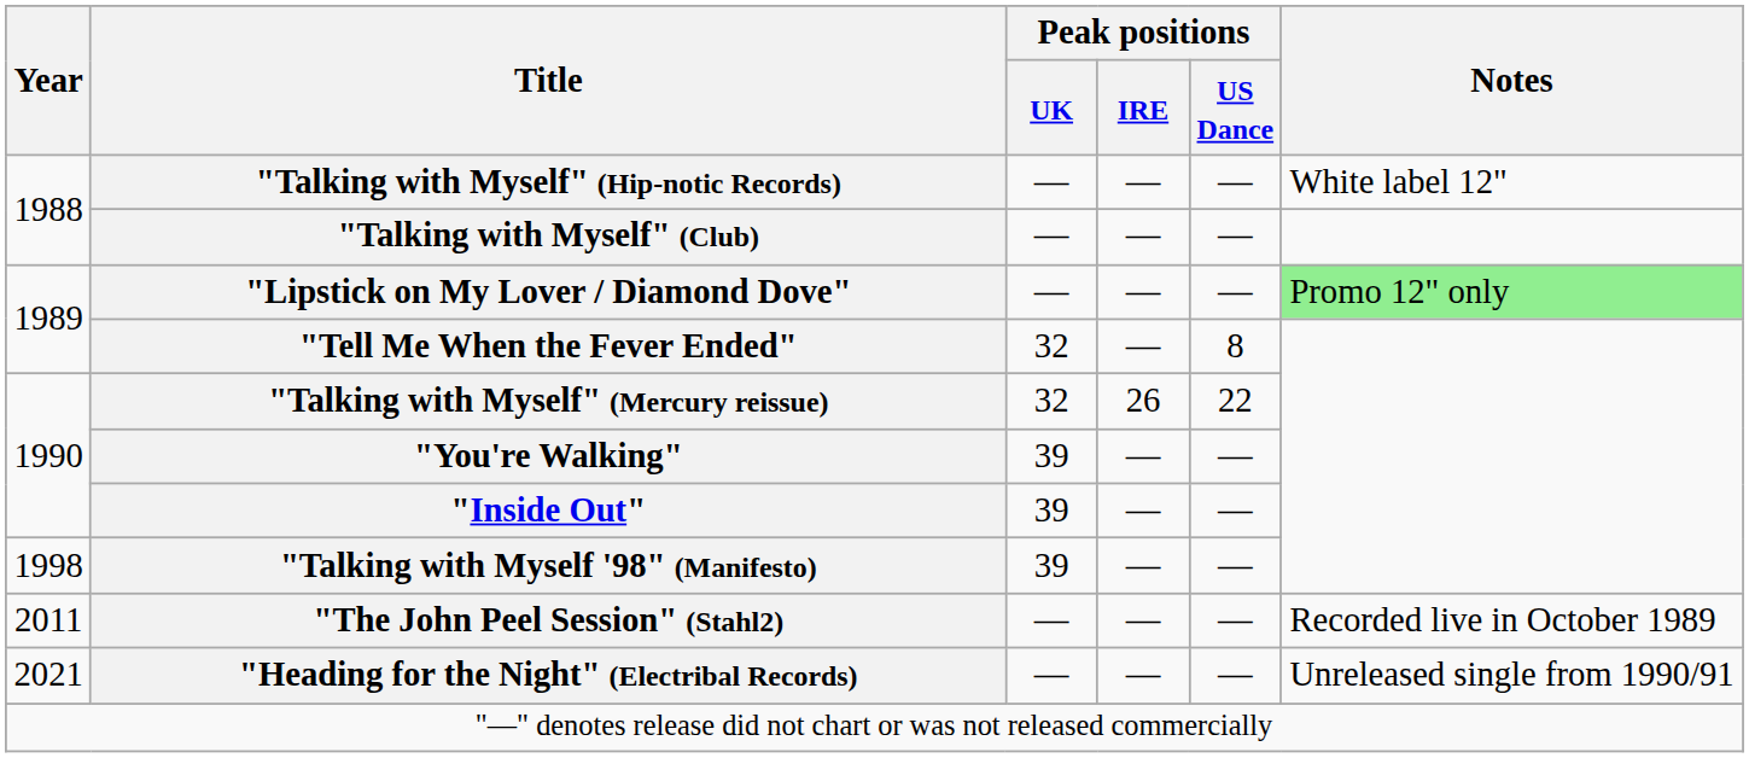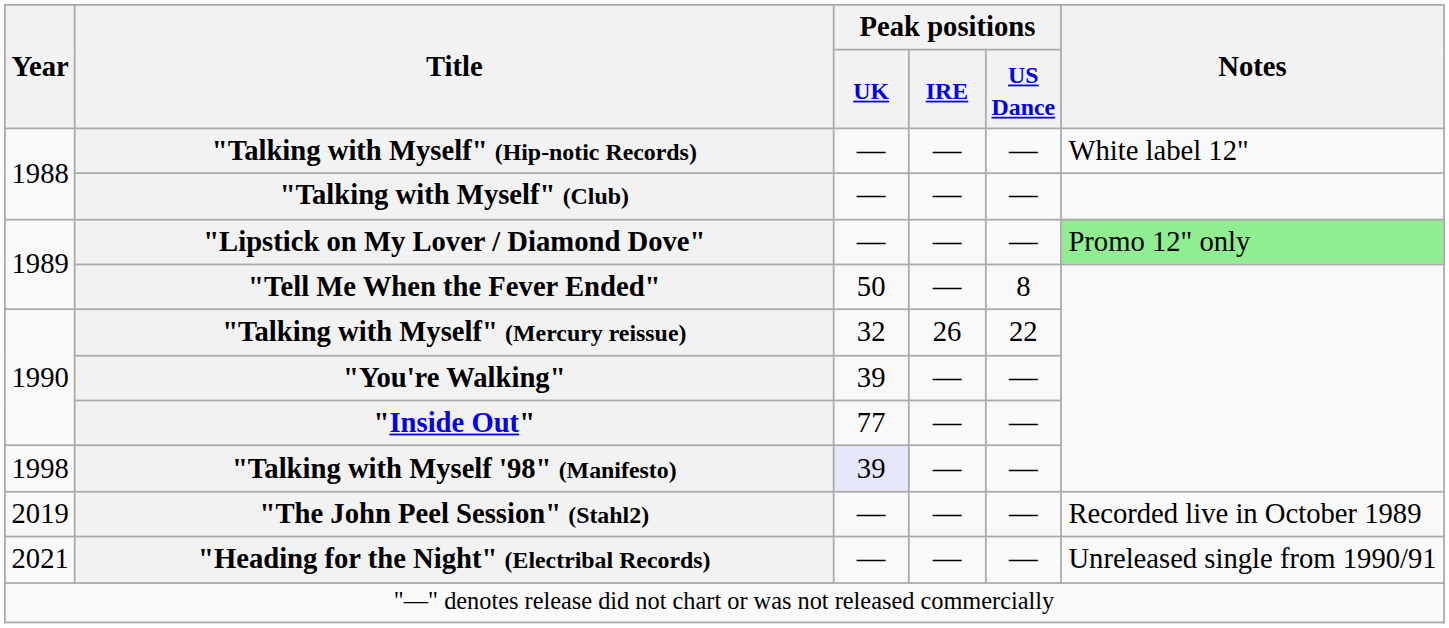"Tell Me When the Fever Ended" | Peak positions / UK: 32 -> 50
"Inside Out" | Peak positions / UK: 39 -> 77
"Talking with Myself '98" (Manifesto) | Peak positions / UK: no background -> lavender background
"The John Peel Session" (Stahl2) | Year: 2011 -> 2019
